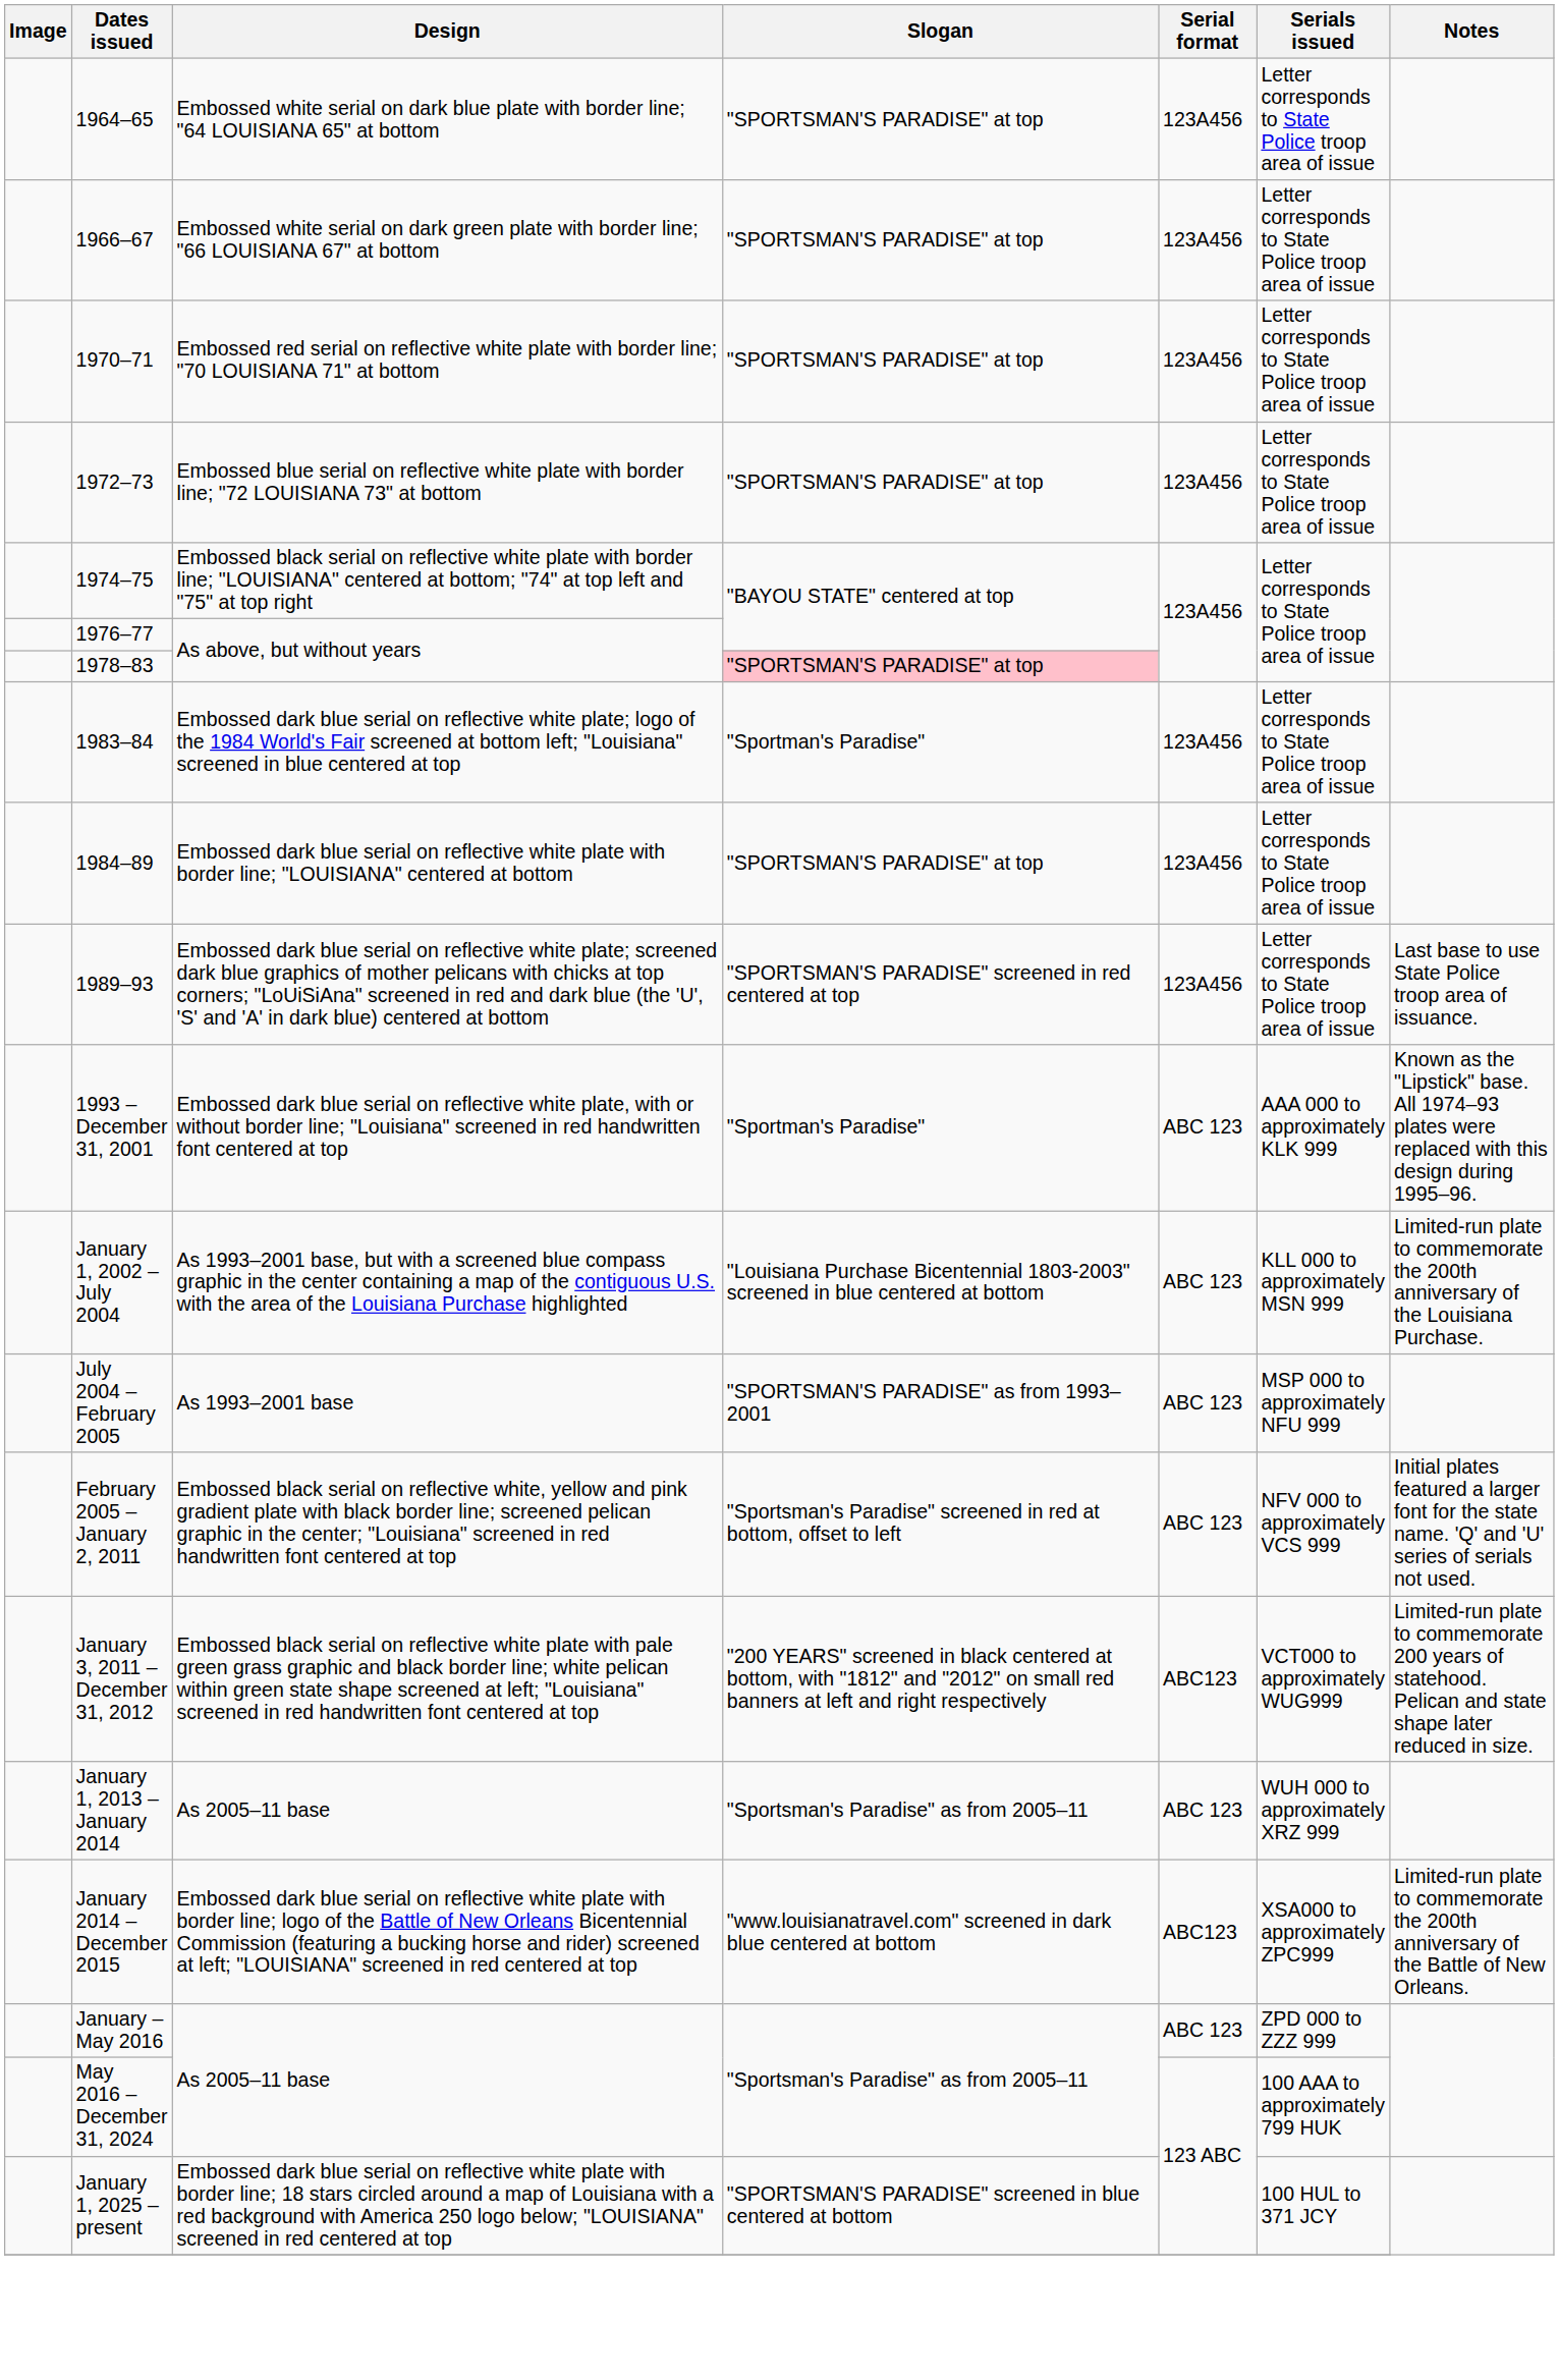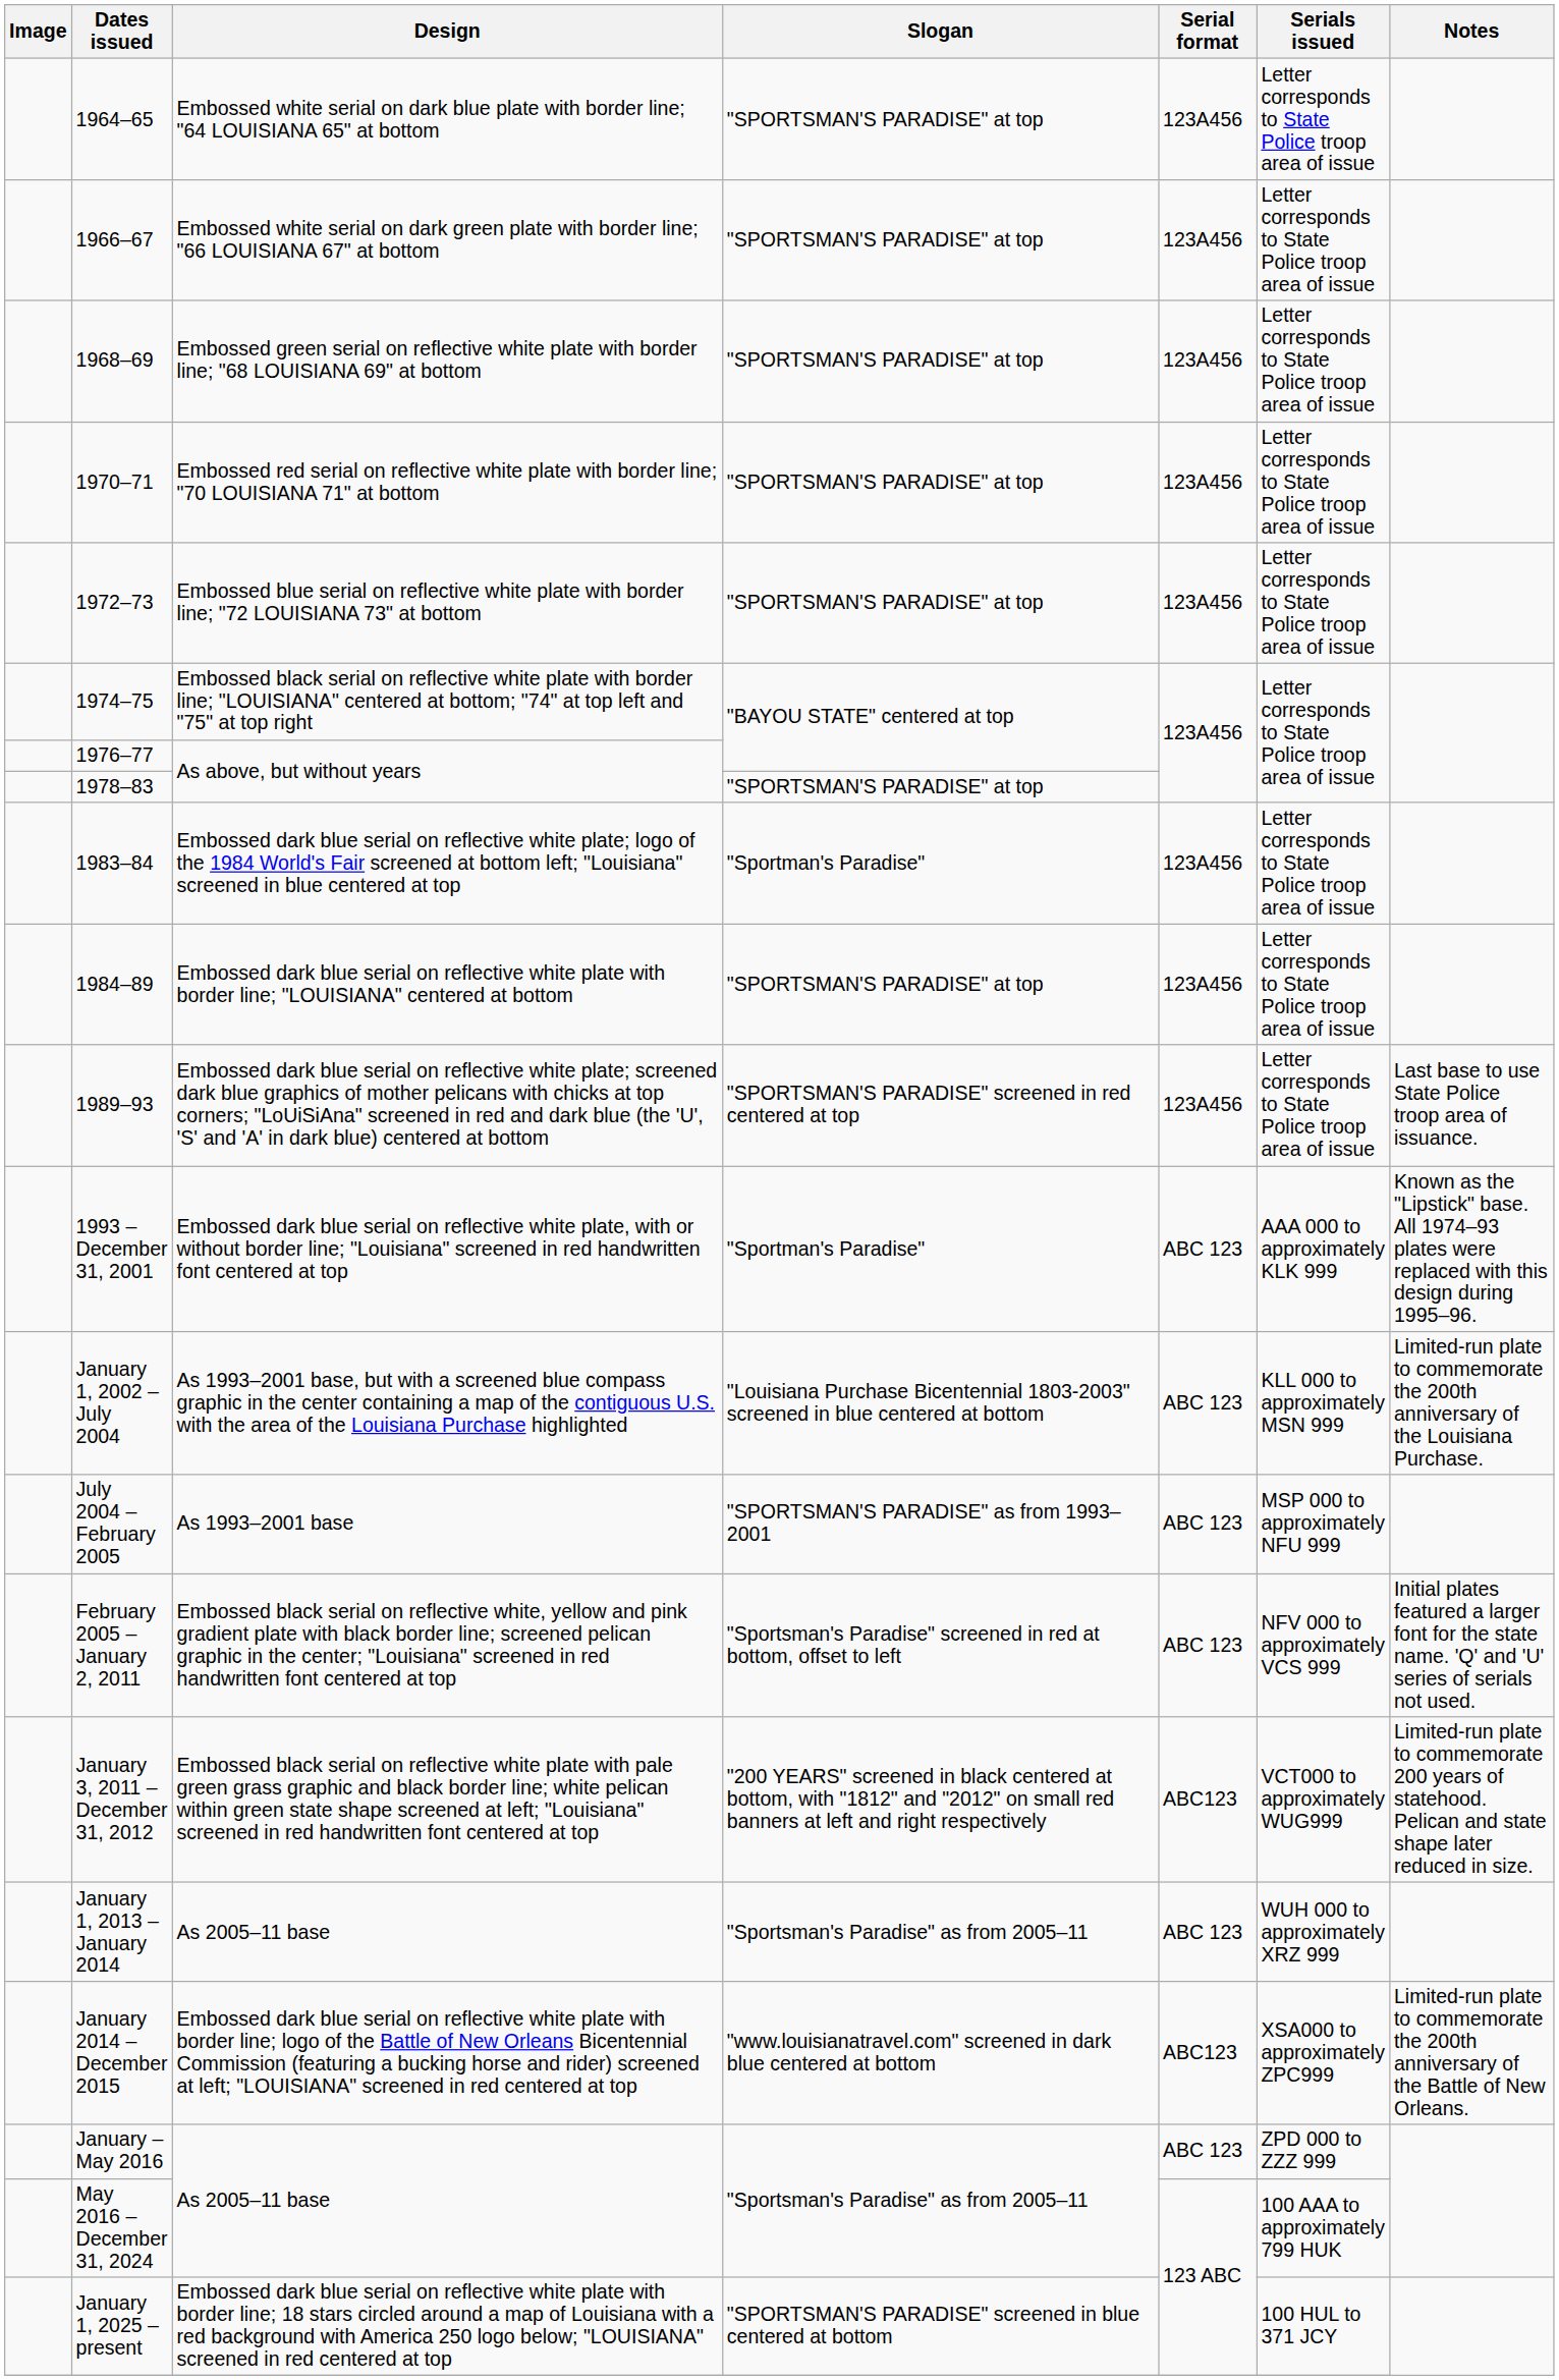+ row: 1968–69 | Embossed green serial on reflective white plate with border line; "68 LOUISIANA 69" at bottom | "SPORTSMAN'S PARADISE" at top | 123A456 | Letter corresponds to State Police troop area of issue
1978–83 | Slogan: pink background -> no background
